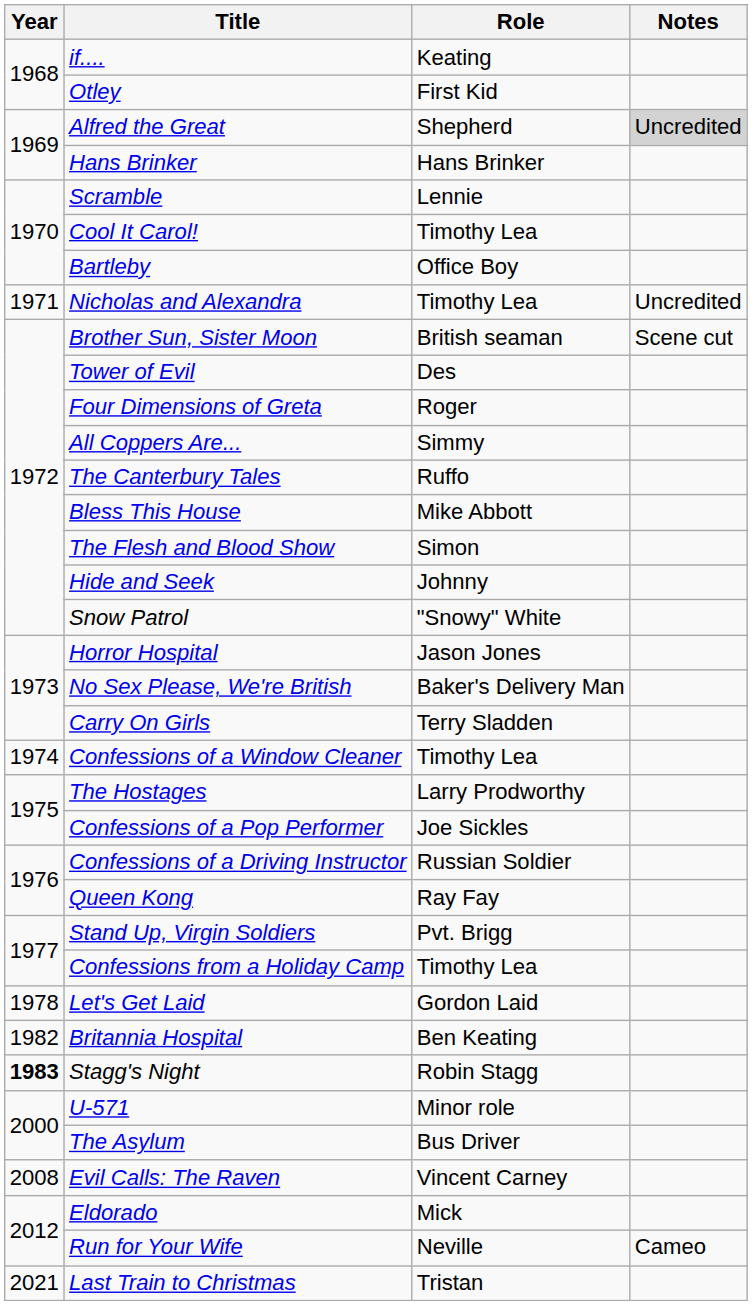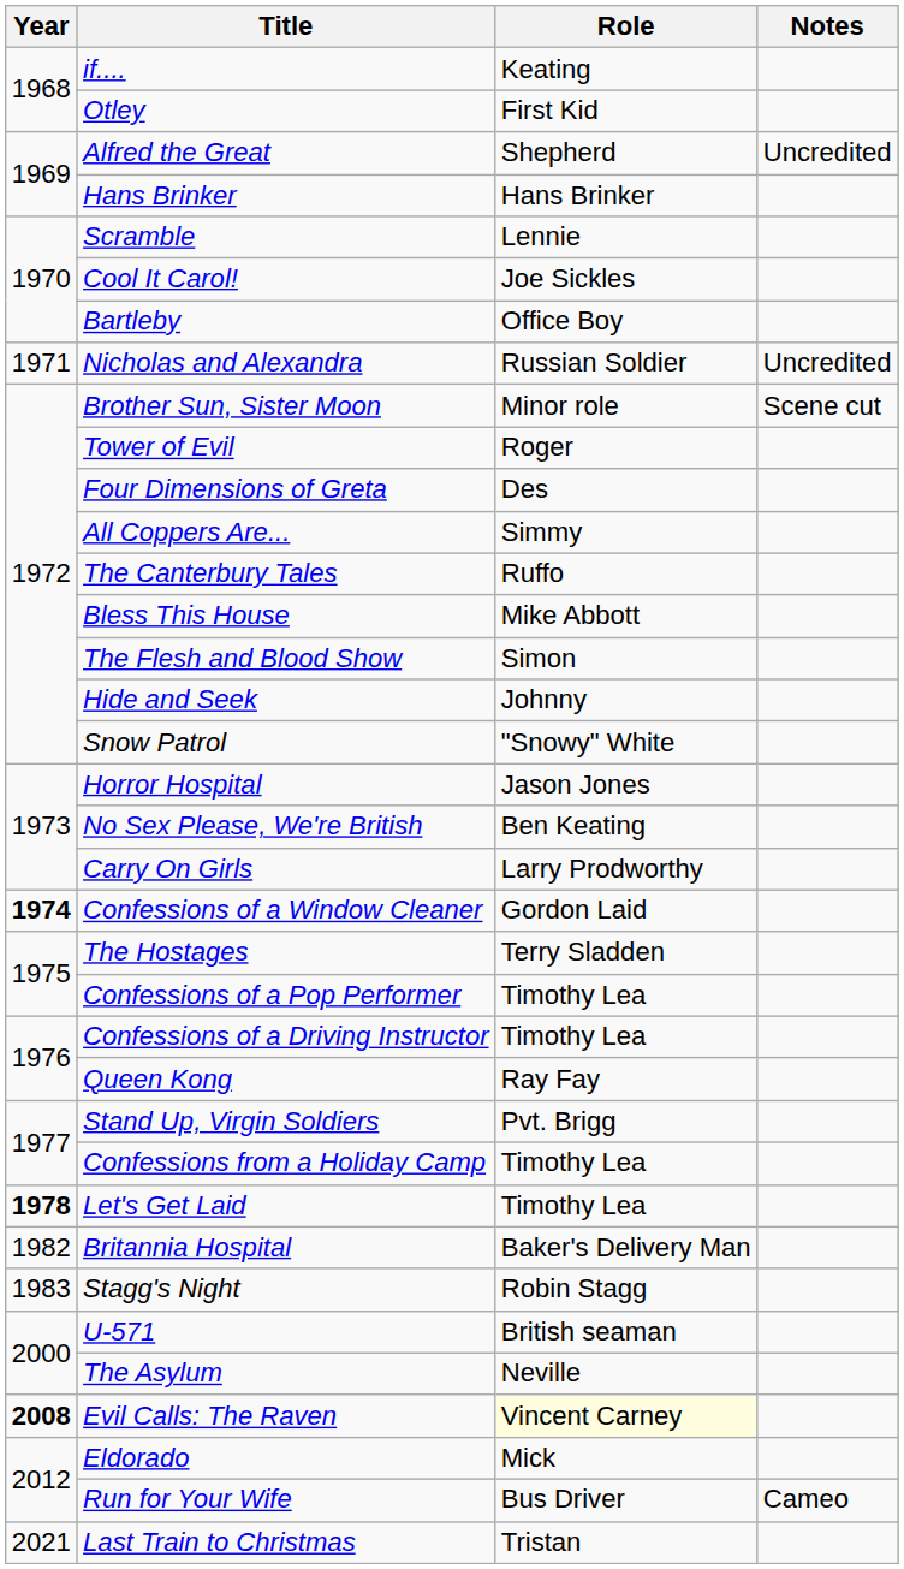Alfred the Great | Notes: lightgrey background -> no background
Cool It Carol! | Role: Timothy Lea -> Joe Sickles
Nicholas and Alexandra | Role: Timothy Lea -> Russian Soldier
Brother Sun, Sister Moon | Role: British seaman -> Minor role
Tower of Evil | Role: Des -> Roger
Four Dimensions of Greta | Role: Roger -> Des
No Sex Please, We're British | Role: Baker's Delivery Man -> Ben Keating
Carry On Girls | Role: Terry Sladden -> Larry Prodworthy
Confessions of a Window Cleaner | Year: normal -> bold
Confessions of a Window Cleaner | Role: Timothy Lea -> Gordon Laid
The Hostages | Role: Larry Prodworthy -> Terry Sladden
Confessions of a Pop Performer | Role: Joe Sickles -> Timothy Lea
Confessions of a Driving Instructor | Role: Russian Soldier -> Timothy Lea
Let's Get Laid | Year: normal -> bold
Let's Get Laid | Role: Gordon Laid -> Timothy Lea
Britannia Hospital | Role: Ben Keating -> Baker's Delivery Man
Stagg's Night | Year: bold -> normal
U-571 | Role: Minor role -> British seaman
The Asylum | Role: Bus Driver -> Neville
Evil Calls: The Raven | Year: normal -> bold
Evil Calls: The Raven | Role: no background -> lightyellow background
Run for Your Wife | Role: Neville -> Bus Driver
